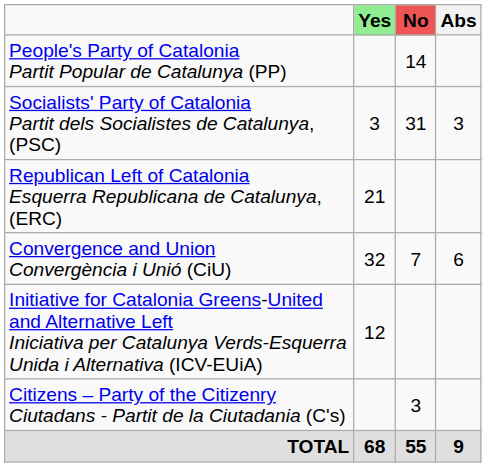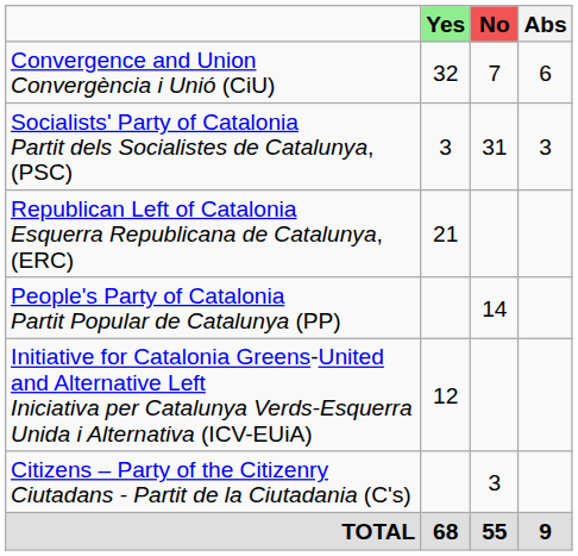rows swapped: Convergence and Union Convergència i Unió (CiU) <-> People's Party of Catalonia Partit Popular de Catalunya (PP)
